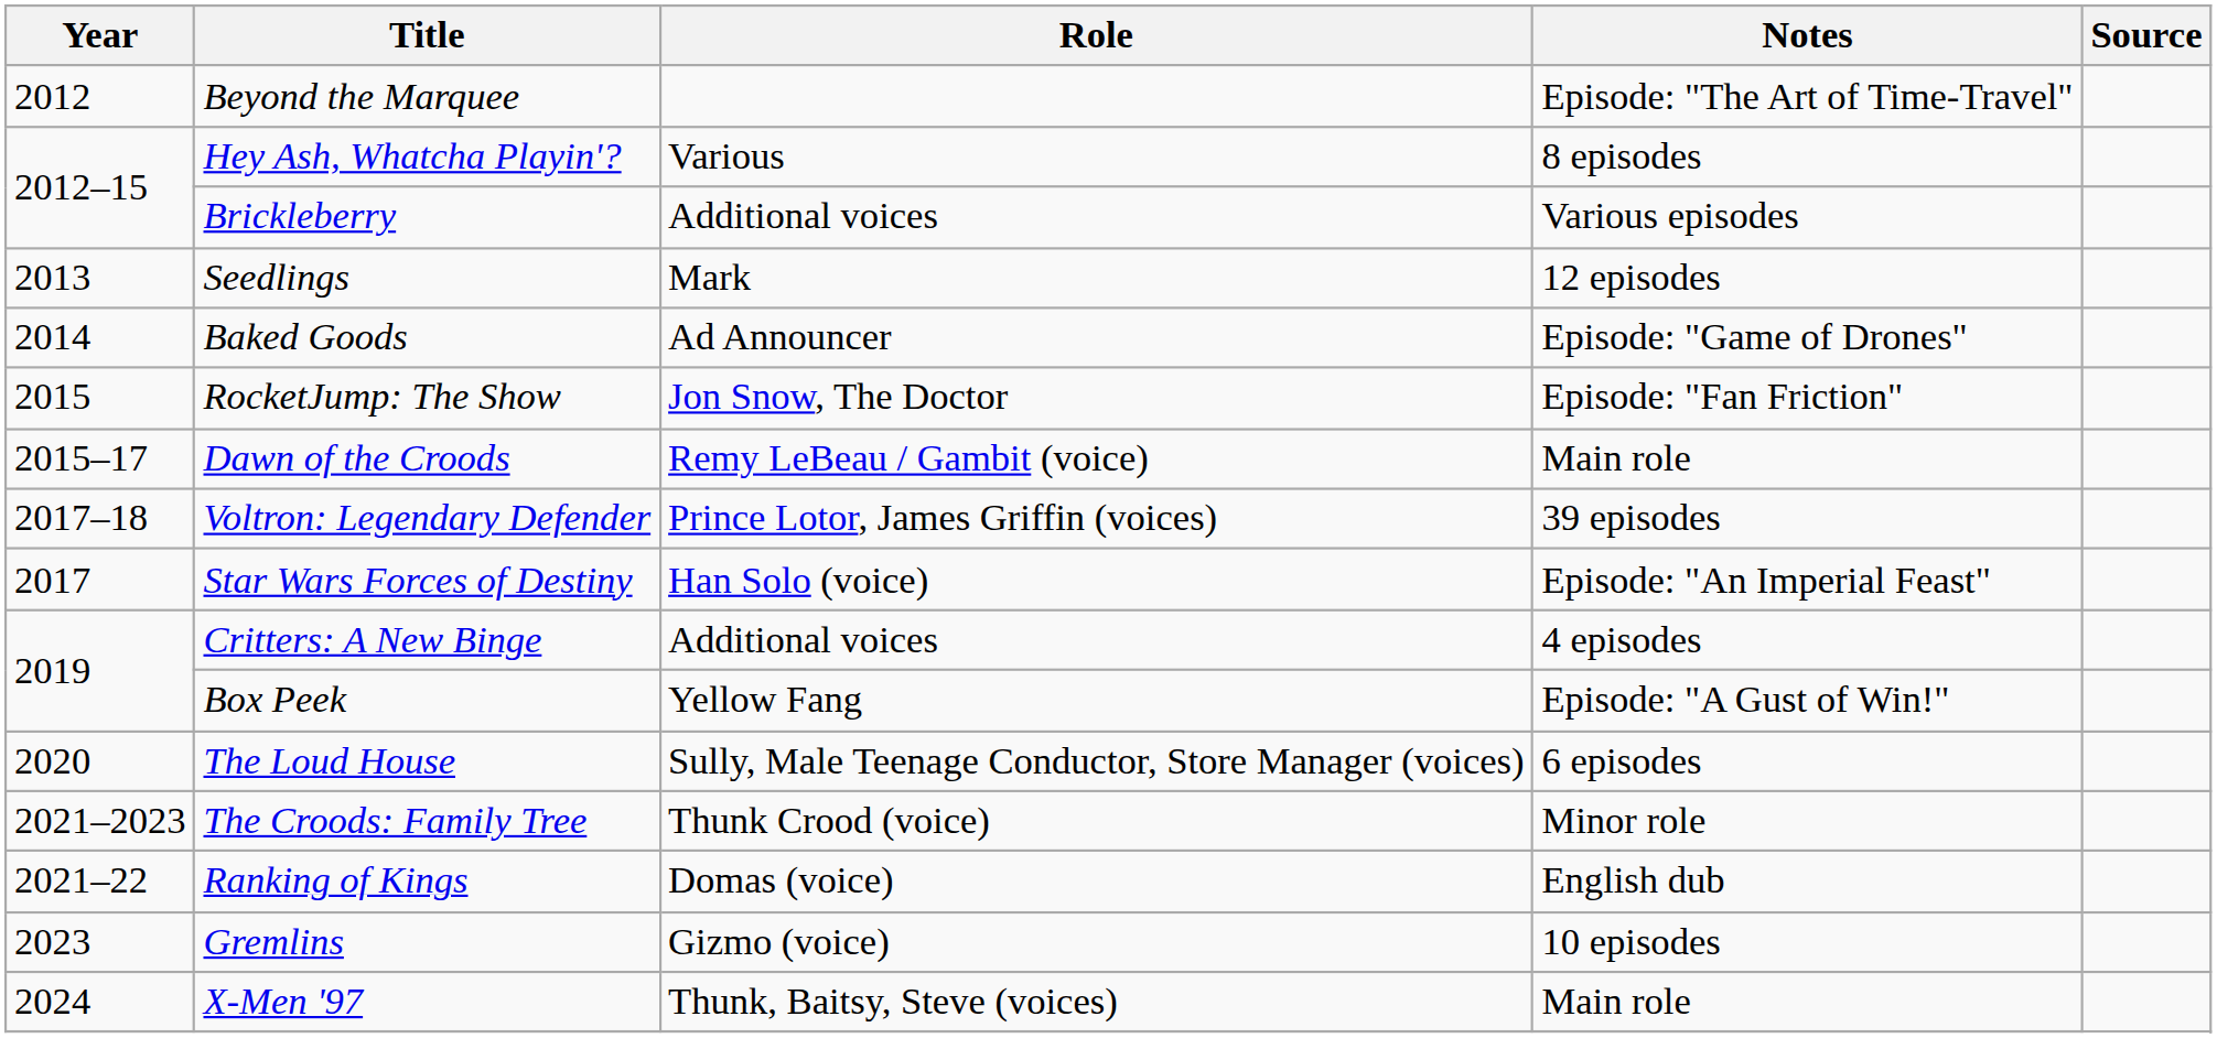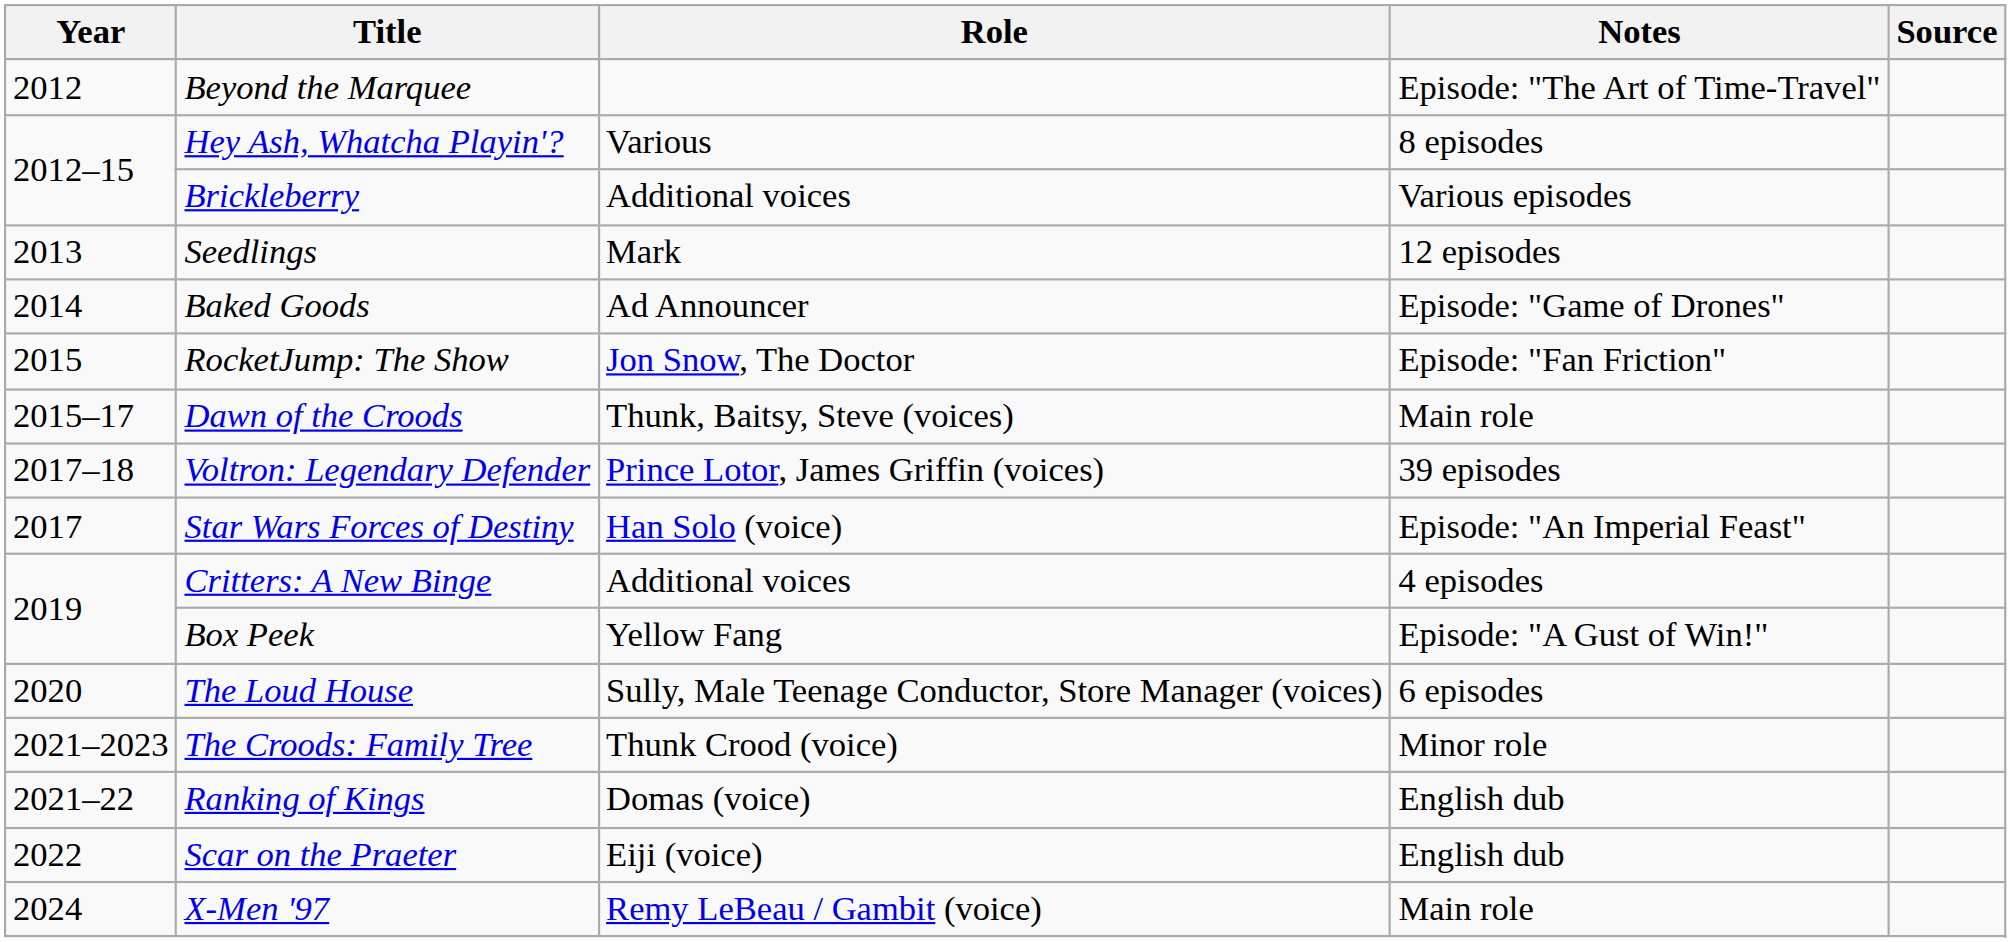Dawn of the Croods | Role: Remy LeBeau / Gambit (voice) -> Thunk, Baitsy, Steve (voices)
- row: 2023 | Gremlins | Gizmo (voice) | 10 episodes
+ row: 2022 | Scar on the Praeter | Eiji (voice) | English dub
X-Men '97 | Role: Thunk, Baitsy, Steve (voices) -> Remy LeBeau / Gambit (voice)
